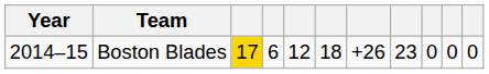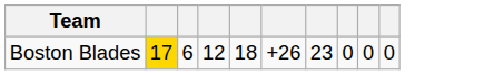- column: Year | 2014–15
